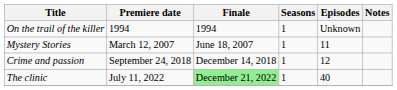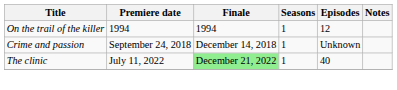On the trail of the killer | Episodes: Unknown -> 12
- row: Mystery Stories | March 12, 2007 | June 18, 2007 | 1 | 11
Crime and passion | Episodes: 12 -> Unknown
